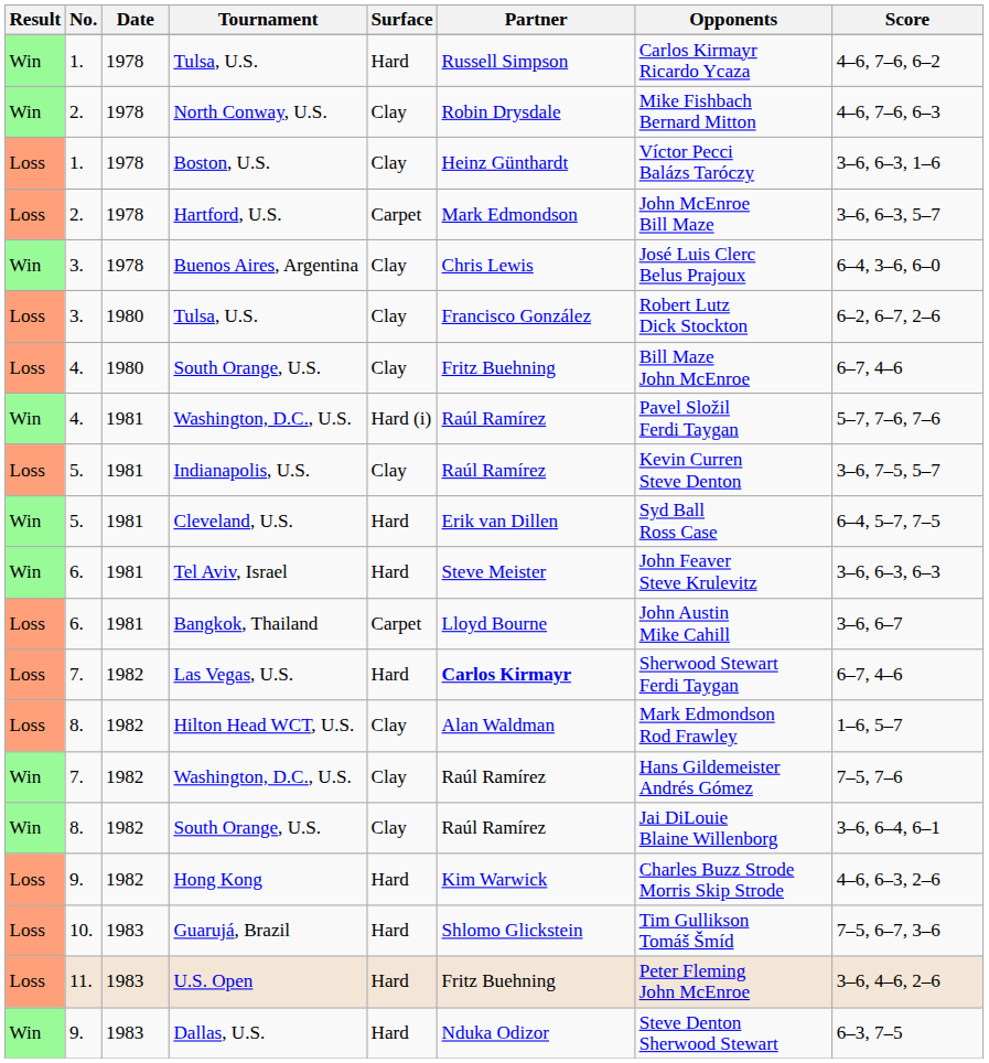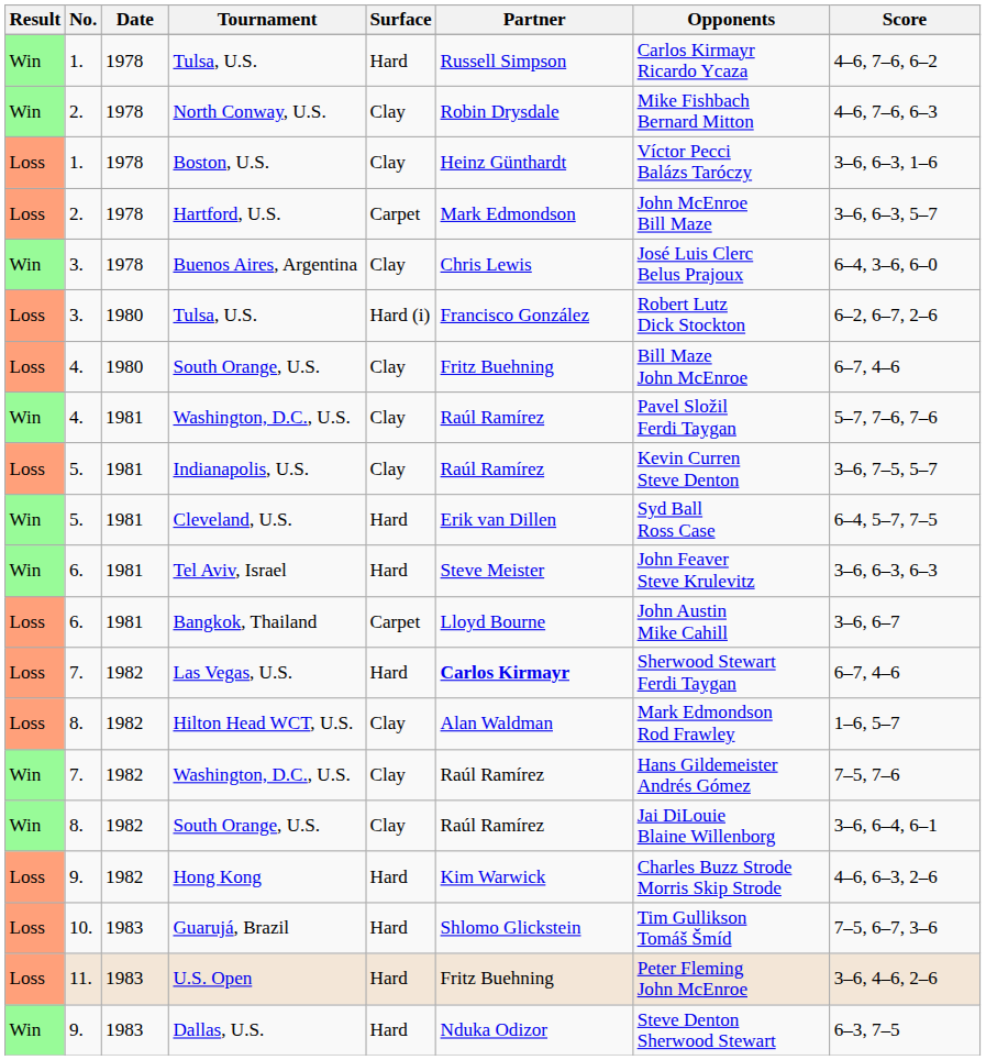3. / Tulsa, U.S. | Surface: Clay -> Hard (i)
4. / Washington, D.C., U.S. | Surface: Hard (i) -> Clay
